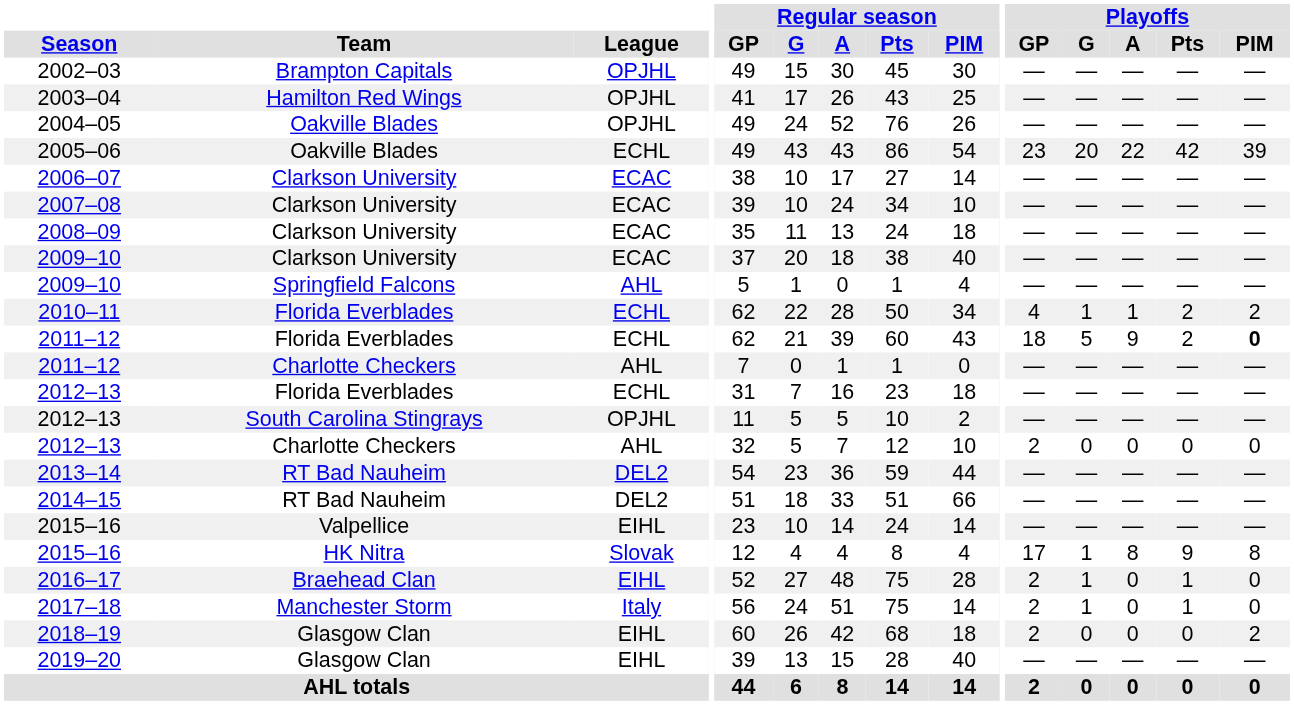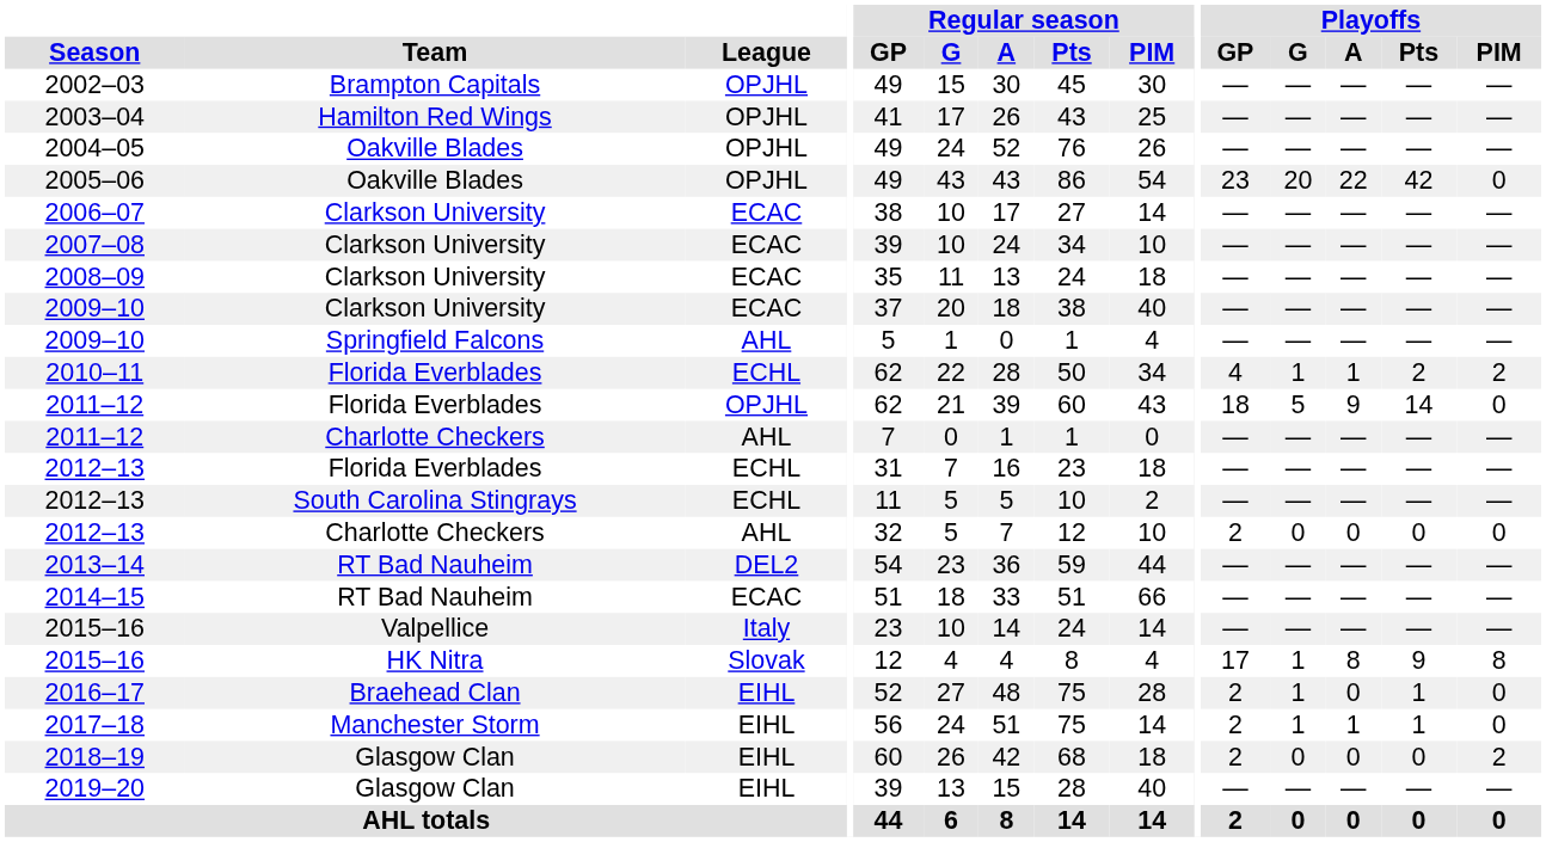2005–06 | League: ECHL -> OPJHL
2005–06 | Playoffs / PIM: 39 -> 0
2011–12 / Florida Everblades | League: ECHL -> OPJHL
2011–12 / Florida Everblades | Playoffs / Pts: 2 -> 14
2011–12 / Florida Everblades | Playoffs / PIM: bold -> normal
2012–13 / South Carolina Stingrays | League: OPJHL -> ECHL
2014–15 | League: DEL2 -> ECAC
2015–16 / Valpellice | League: EIHL -> Italy
2017–18 | League: Italy -> EIHL
2017–18 | Playoffs / A: 0 -> 1
